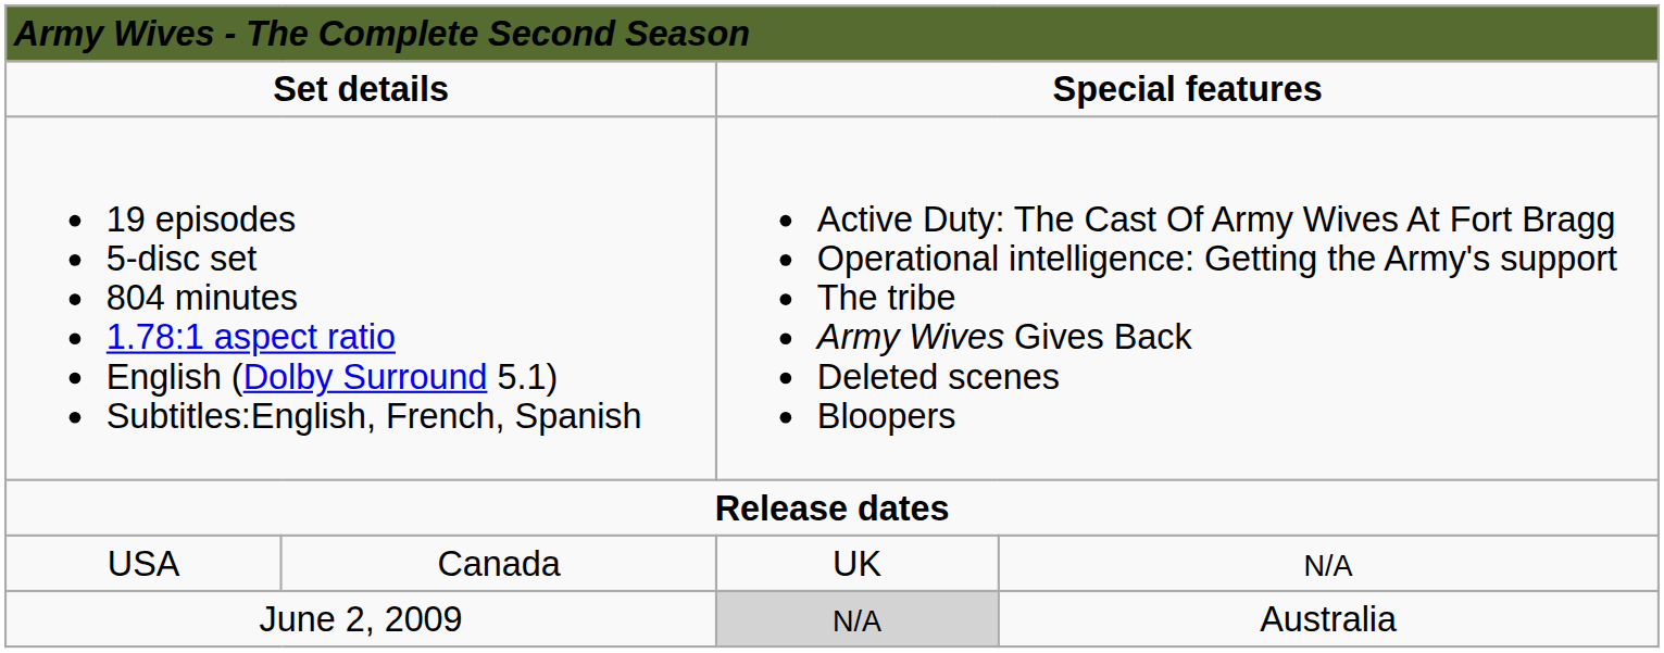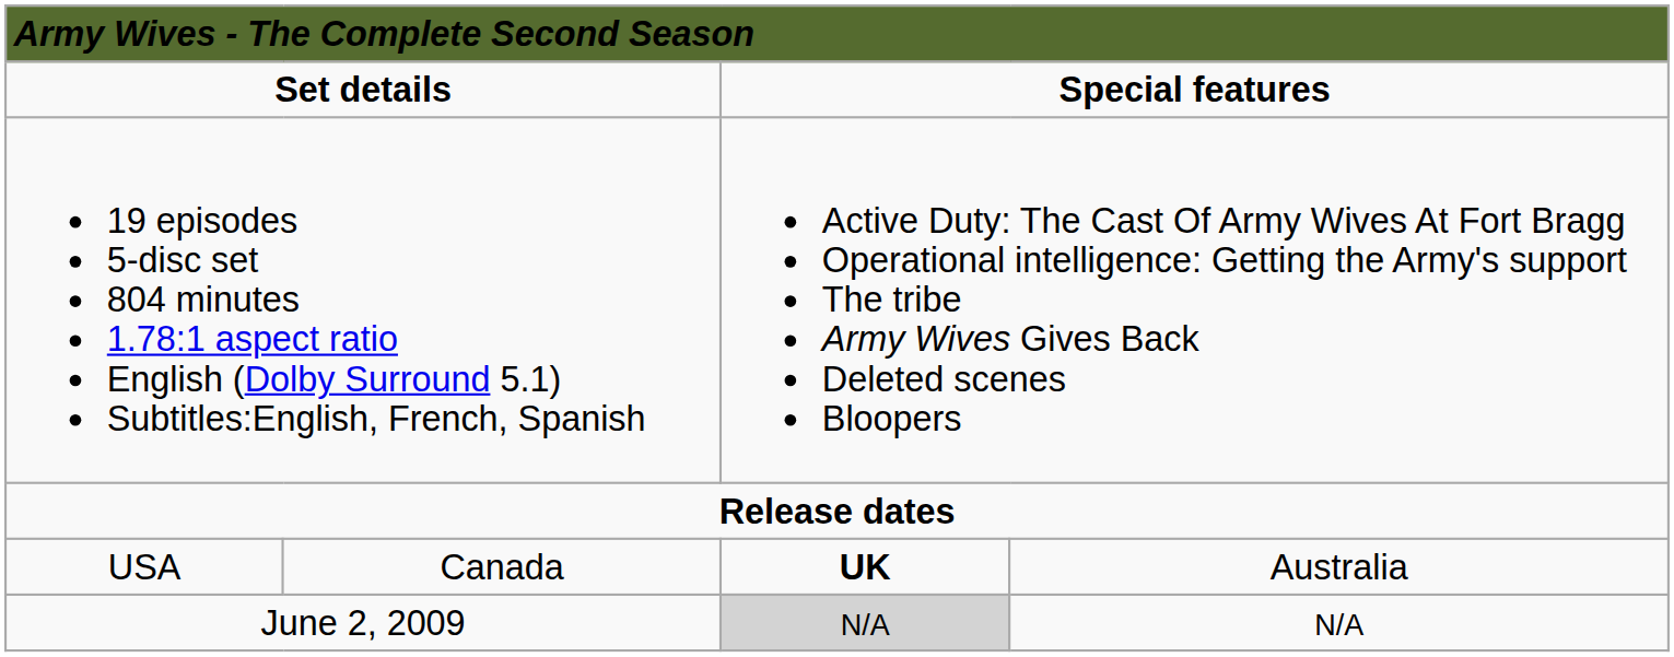USA | column 3: normal -> bold
USA | column 4: N/A -> Australia
June 2, 2009 | column 4: Australia -> N/A
